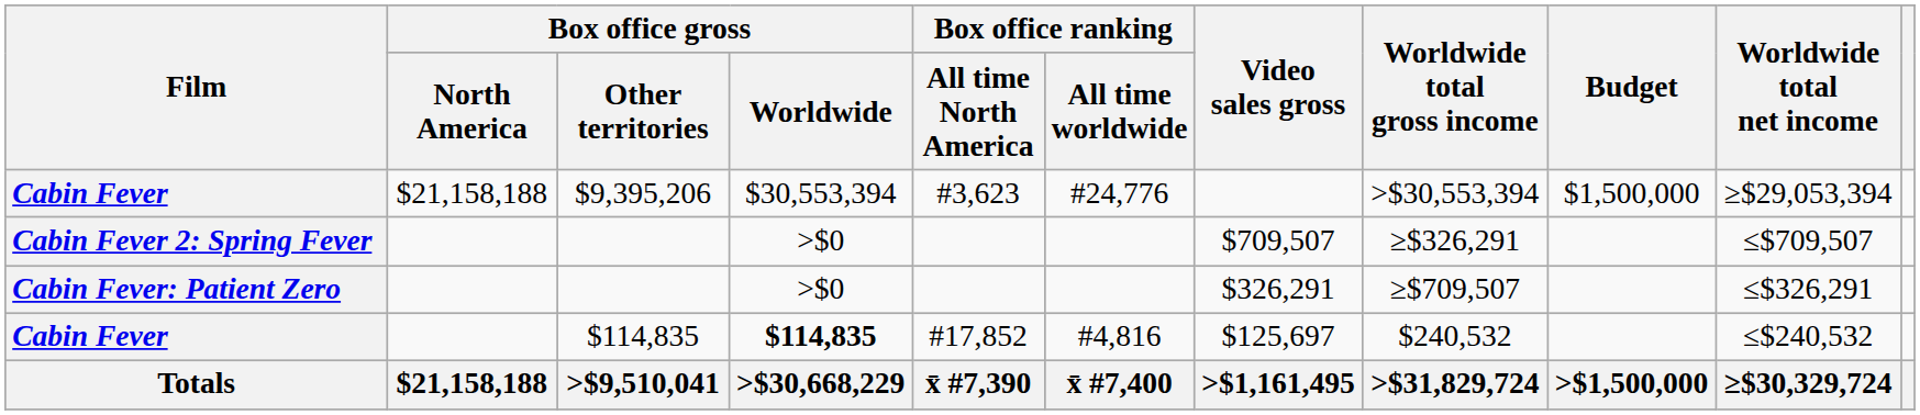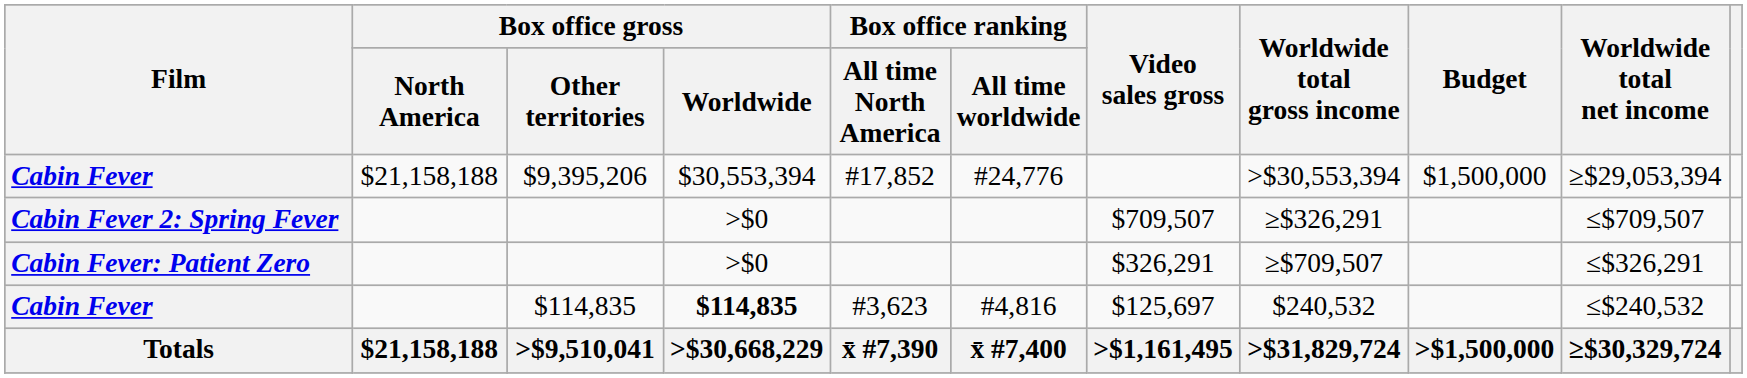Cabin Fever / $9,395,206 | Box office ranking / All time North America: #3,623 -> #17,852
Cabin Fever / $114,835 | Box office ranking / All time North America: #17,852 -> #3,623
